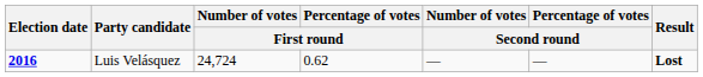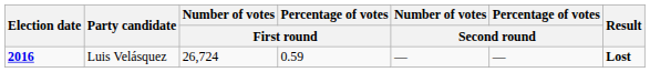Luis Velásquez | Number of votes / First round: 24,724 -> 26,724
Luis Velásquez | Percentage of votes / First round: 0.62 -> 0.59
